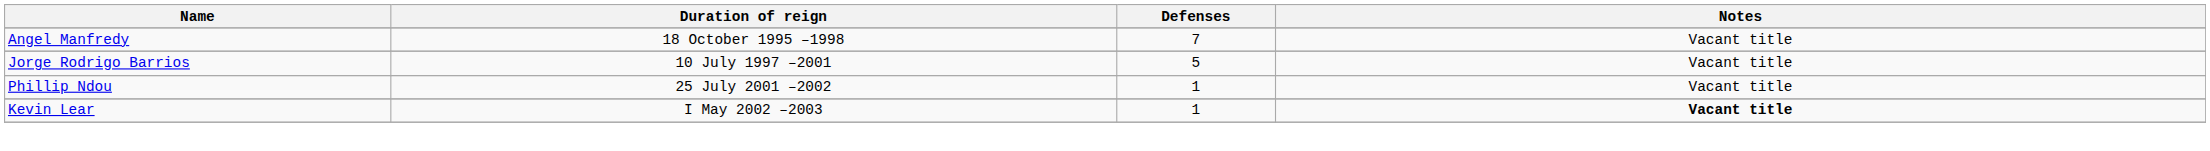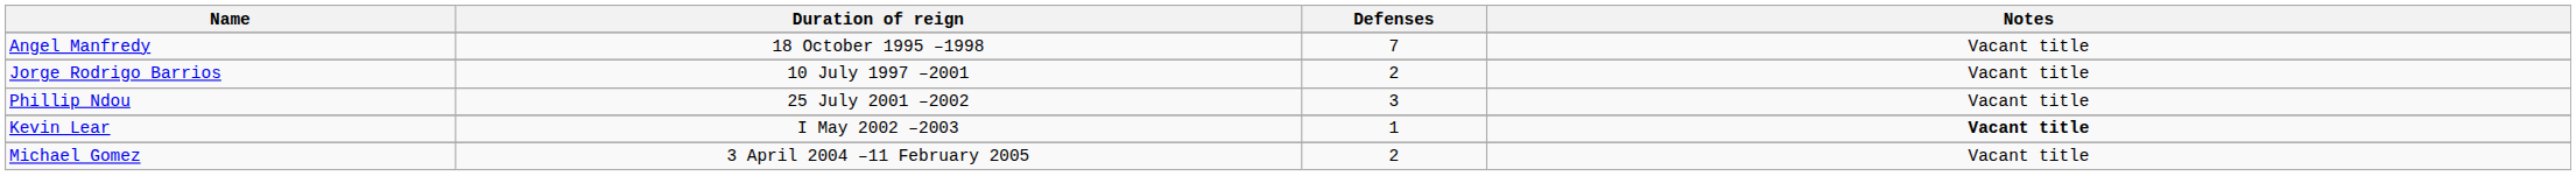Jorge Rodrigo Barrios | Defenses: 5 -> 2
Phillip Ndou | Defenses: 1 -> 3
+ row: Michael Gomez | 3 April 2004 –11 February 2005 | 2 | Vacant title
